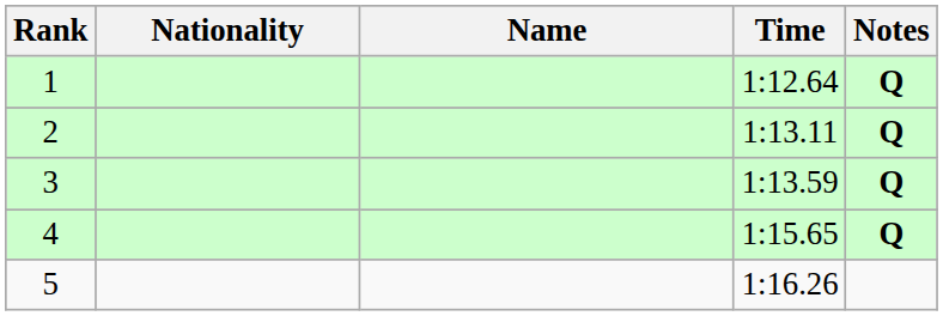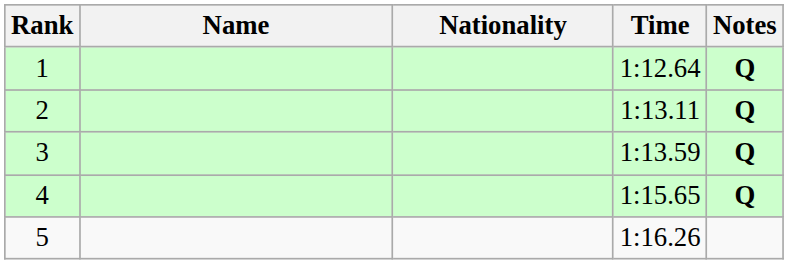columns swapped: Name <-> Nationality
